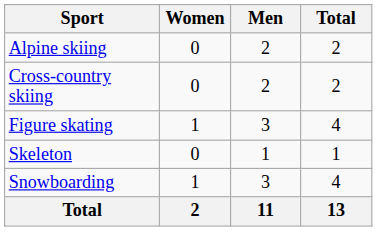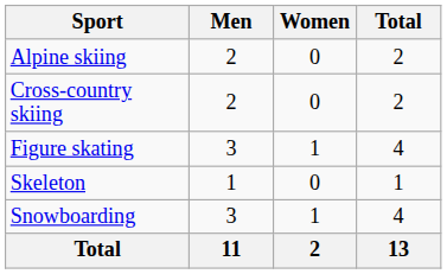columns swapped: Men <-> Women
